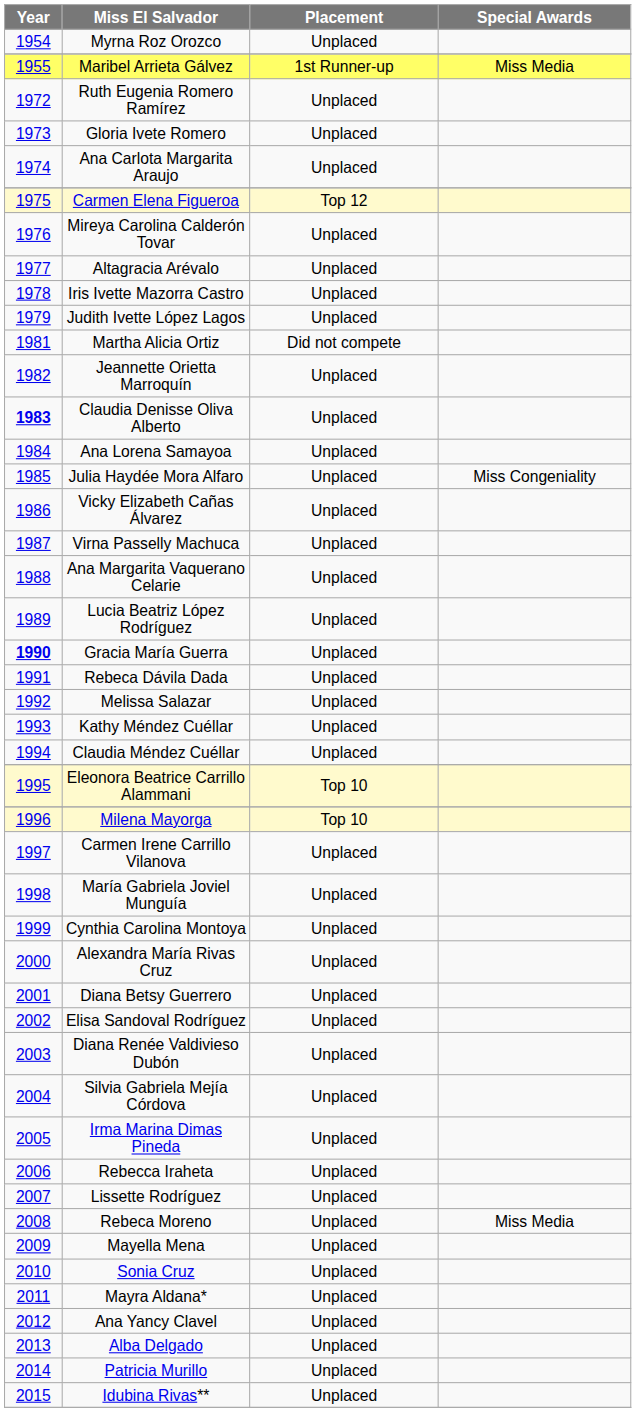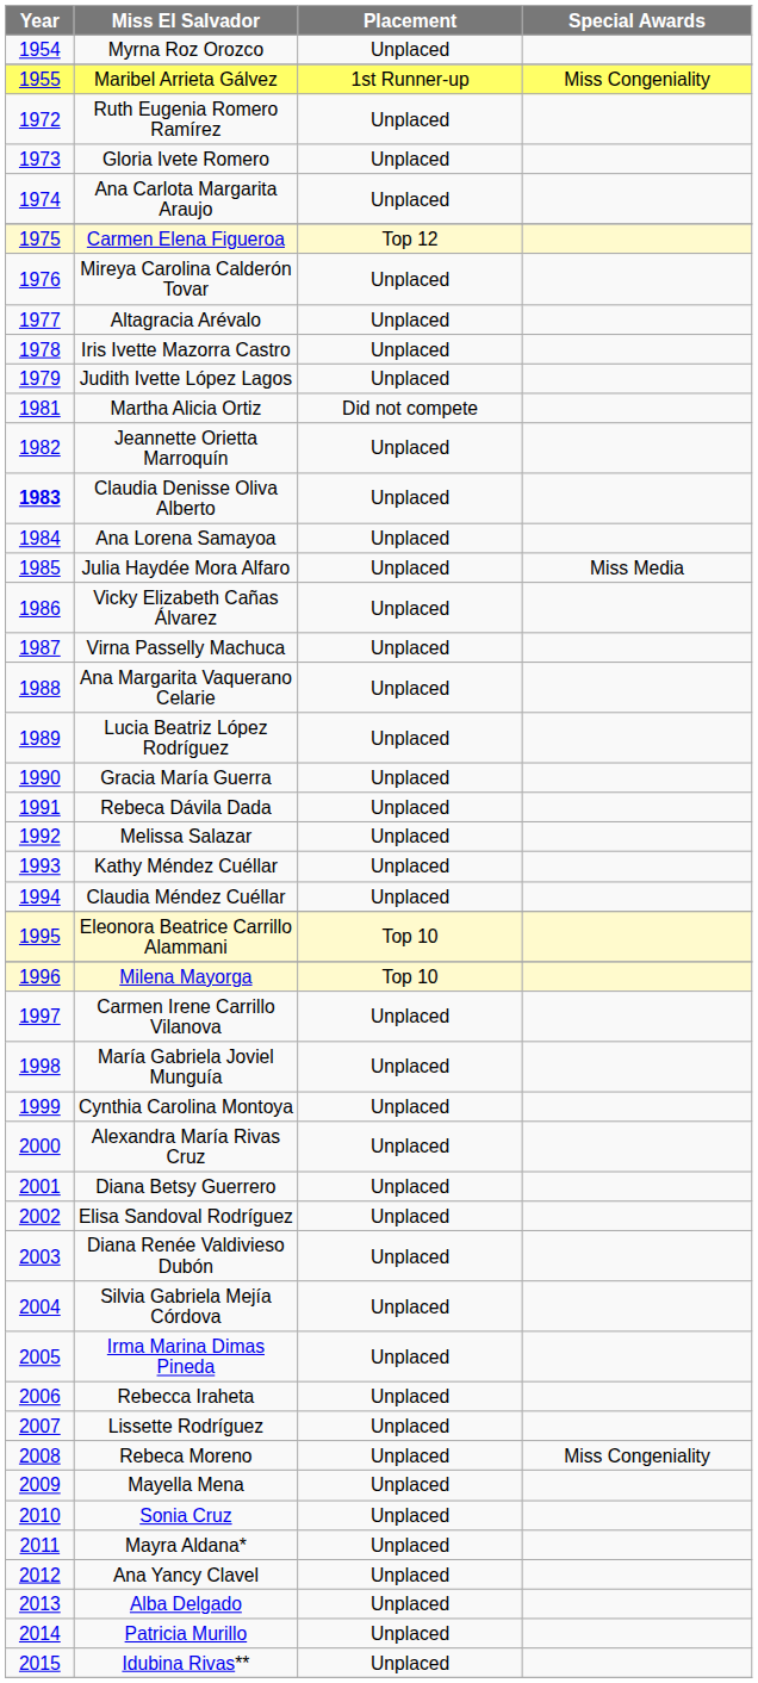Maribel Arrieta Gálvez | Special Awards: Miss Media -> Miss Congeniality
Julia Haydée Mora Alfaro | Special Awards: Miss Congeniality -> Miss Media
Gracia María Guerra | Year: bold -> normal
Rebeca Moreno | Special Awards: Miss Media -> Miss Congeniality
